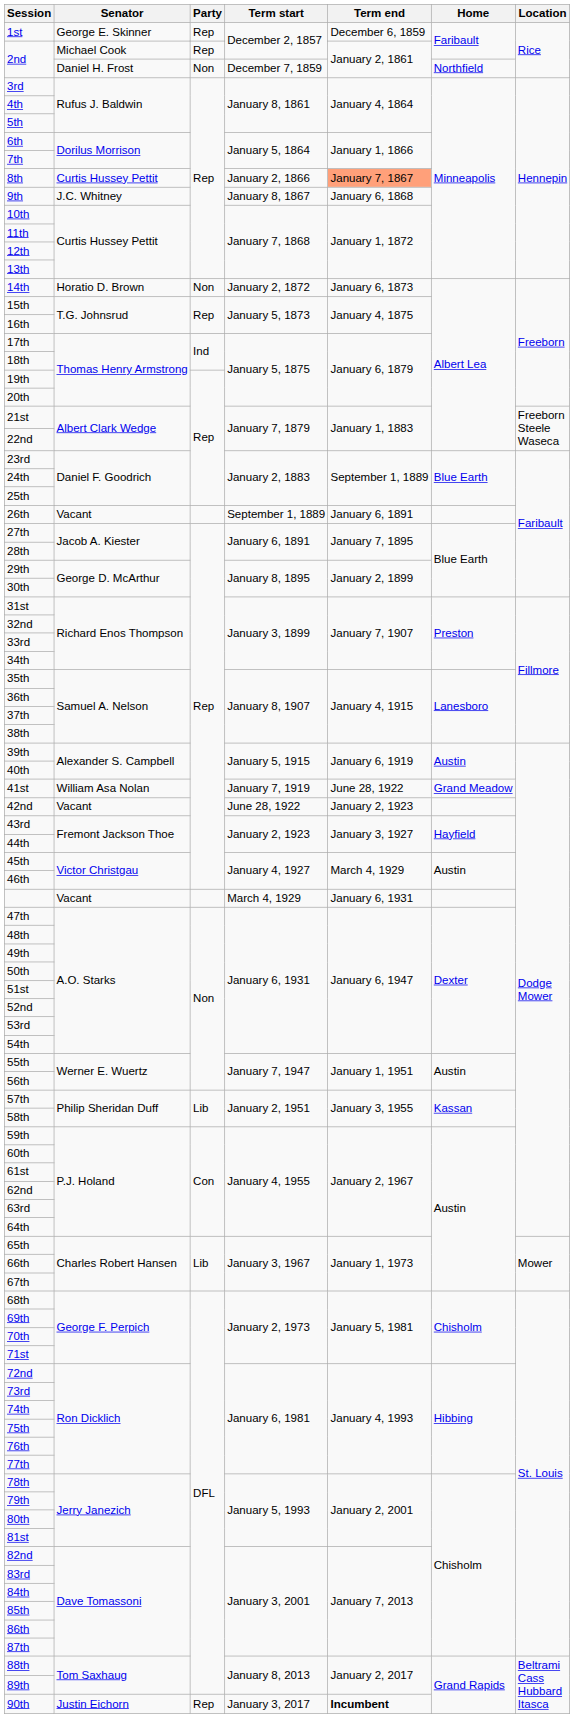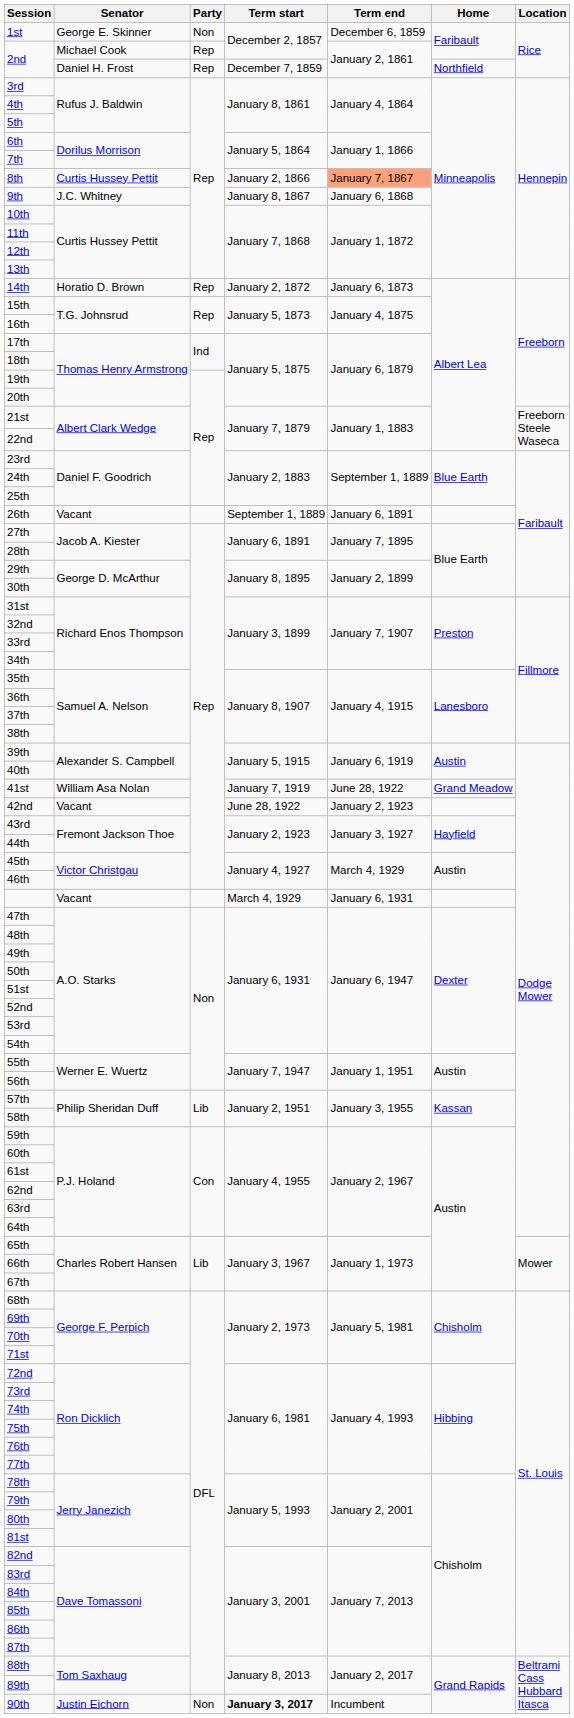1st / George E. Skinner | Party: Rep -> Non
2nd / Daniel H. Frost | Party: Non -> Rep
14th | Party: Non -> Rep
90th | Party: Rep -> Non
90th | Term start: normal -> bold
90th | Term end: bold -> normal
